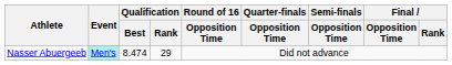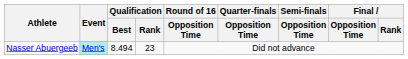Nasser Abuergeeb | Qualification / Best: 8.474 -> 8.494
Nasser Abuergeeb | Qualification / Rank: 29 -> 23
